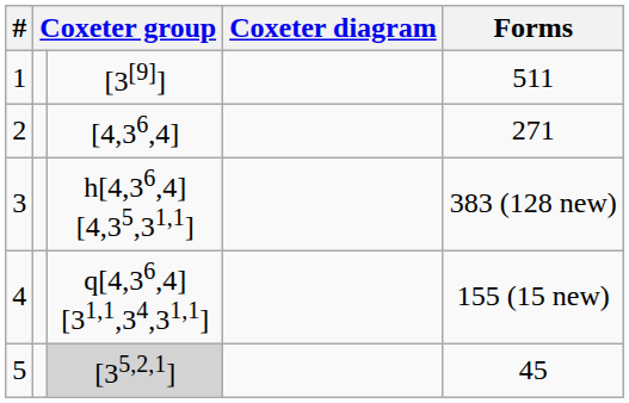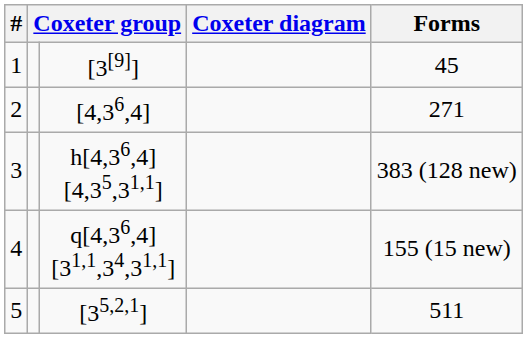1 | Forms: 511 -> 45
5 | column 3: lightgrey background -> no background
5 | Forms: 45 -> 511
